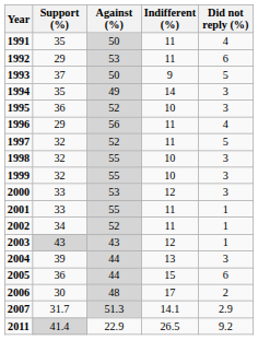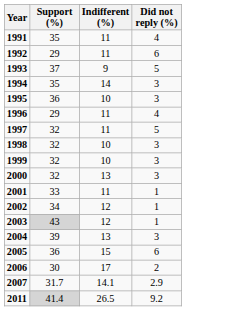- column: Against (%) | 50 | 53 | 50 | 49 | 52 | 56 | 52 | 55 | 55 | 53 | 55 | 52 | 43 | 44 | 44 | 48 | 51.3 | 22.9
2000 | Support (%): 33 -> 32
2000 | Indifferent (%): 12 -> 13
2002 | Indifferent (%): 11 -> 12
